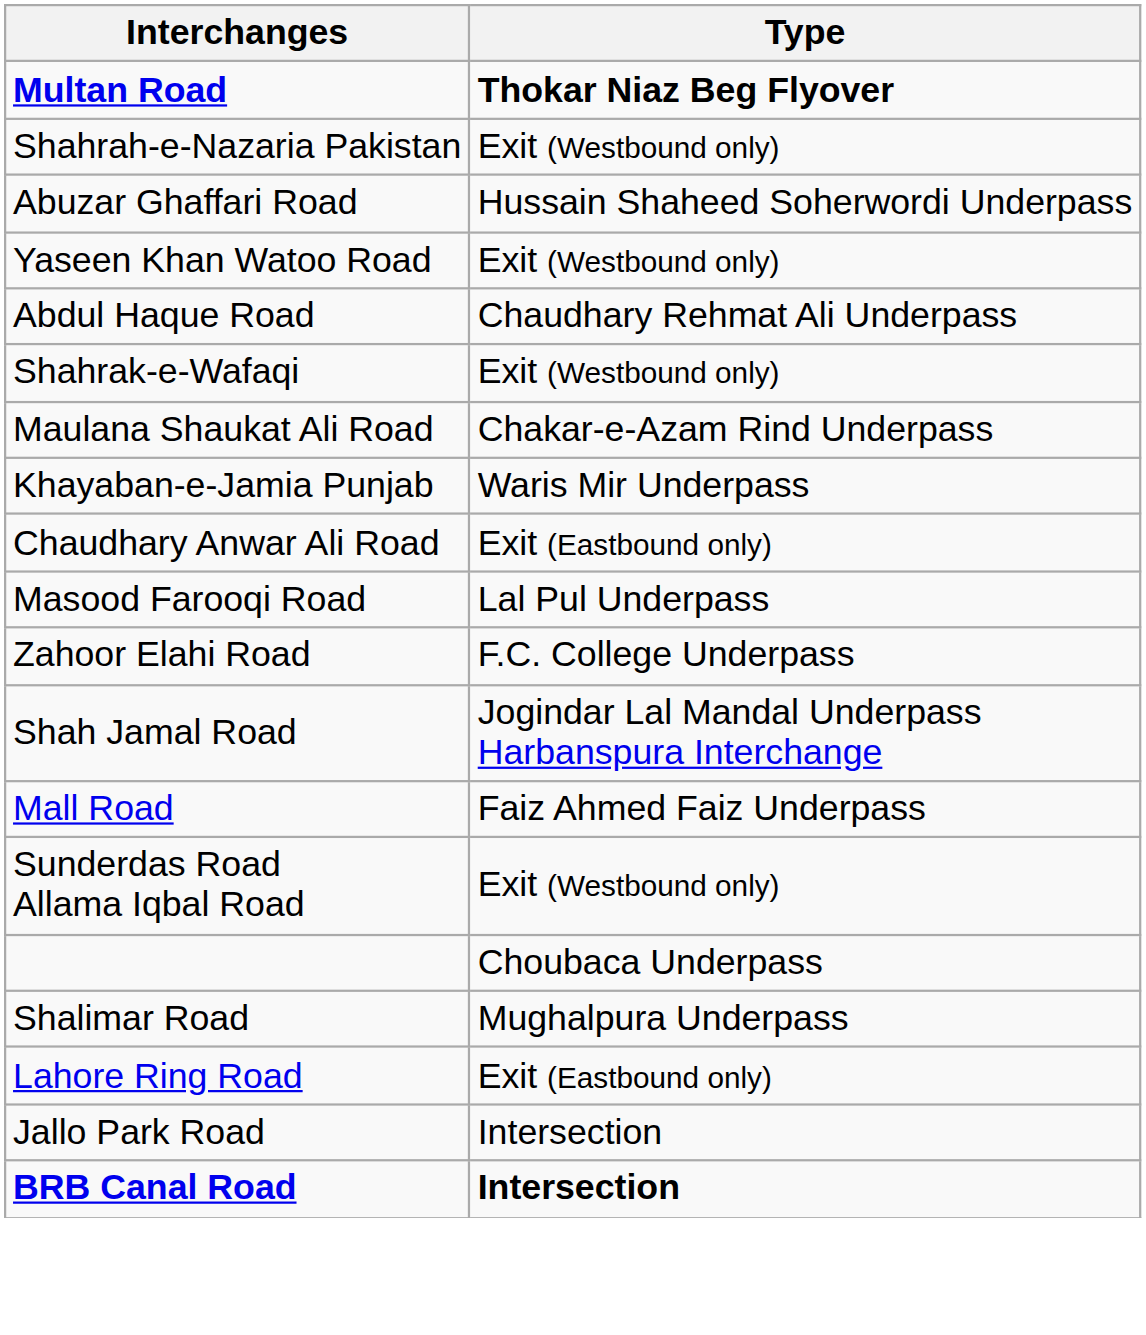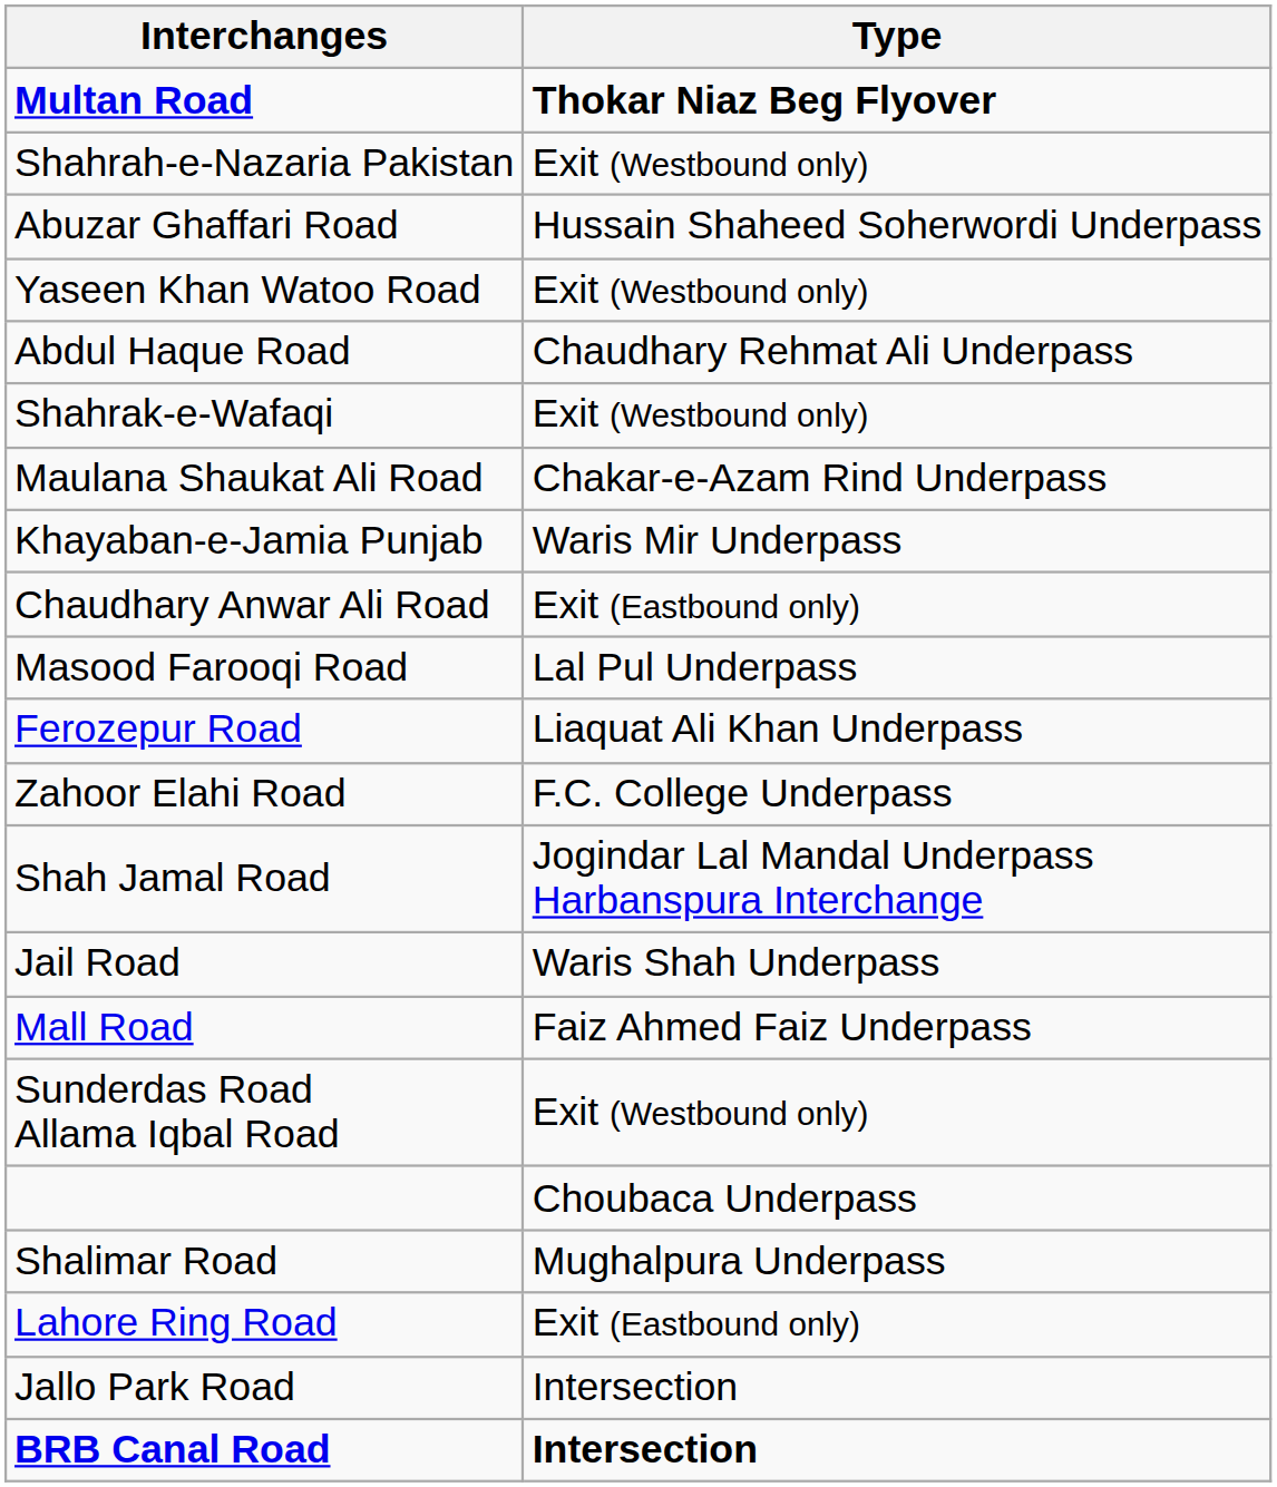+ row: Ferozepur Road | Liaquat Ali Khan Underpass
+ row: Jail Road | Waris Shah Underpass
